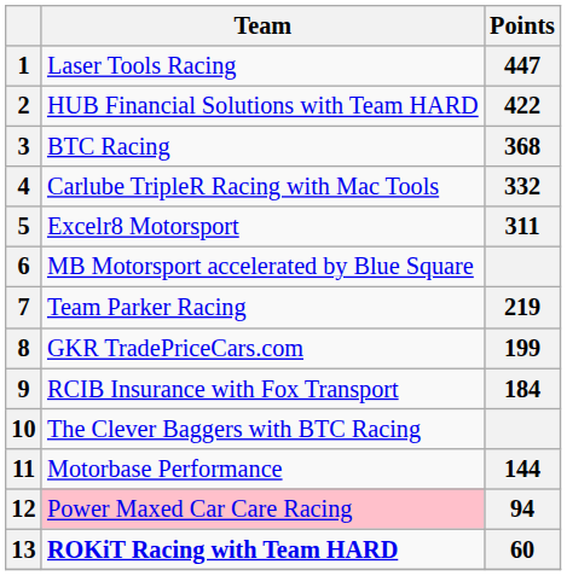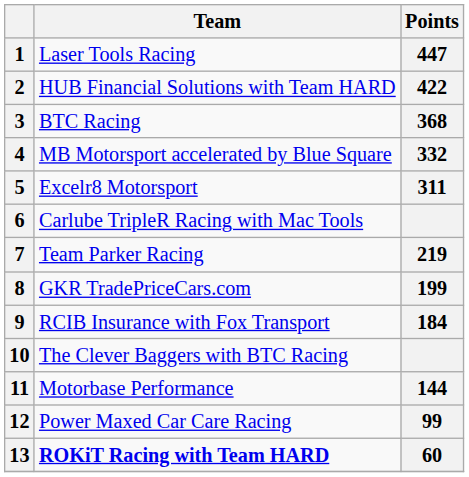4 | Team: Carlube TripleR Racing with Mac Tools -> MB Motorsport accelerated by Blue Square
6 | Team: MB Motorsport accelerated by Blue Square -> Carlube TripleR Racing with Mac Tools
12 | Team: pink background -> no background
12 | Points: 94 -> 99
